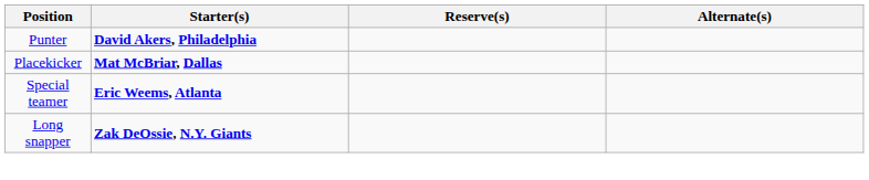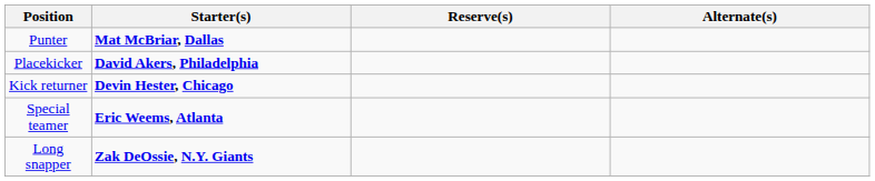Punter | Starter(s): David Akers, Philadelphia -> Mat McBriar, Dallas
Placekicker | Starter(s): Mat McBriar, Dallas -> David Akers, Philadelphia
+ row: Kick returner | Devin Hester, Chicago
